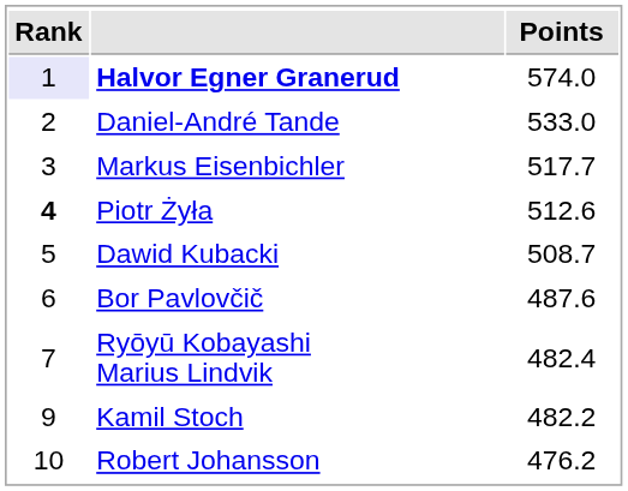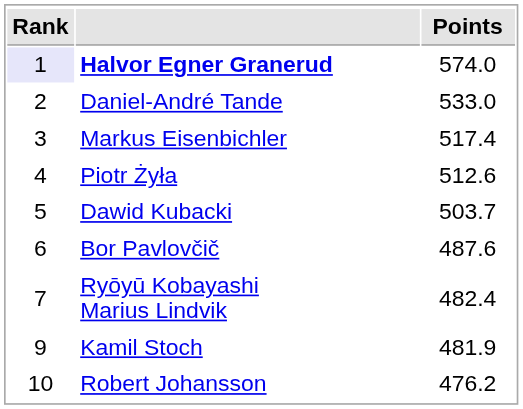Markus Eisenbichler | Points: 517.7 -> 517.4
Piotr Żyła | Rank: bold -> normal
Dawid Kubacki | Points: 508.7 -> 503.7
Kamil Stoch | Points: 482.2 -> 481.9
